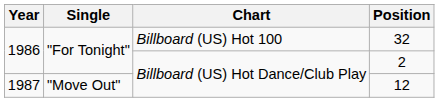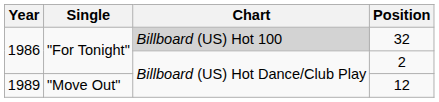32 | Chart: no background -> lightgrey background
12 | Year: 1987 -> 1989
